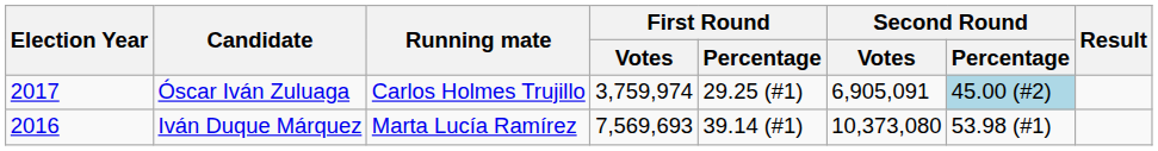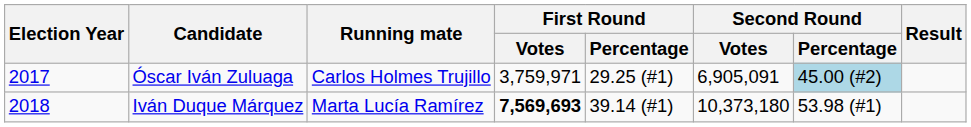Óscar Iván Zuluaga | First Round / Votes: 3,759,974 -> 3,759,971
Iván Duque Márquez | Election Year: 2016 -> 2018
Iván Duque Márquez | First Round / Votes: normal -> bold
Iván Duque Márquez | Second Round / Votes: 10,373,080 -> 10,373,180
